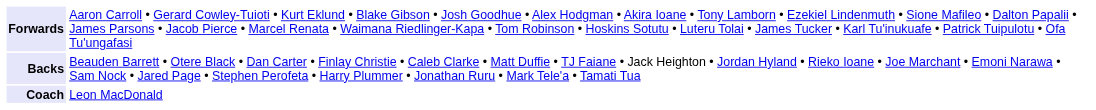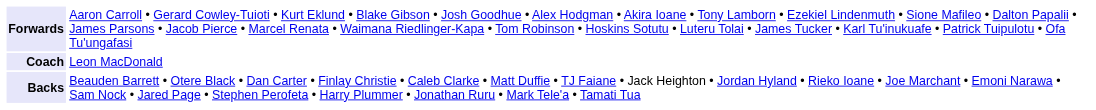rows swapped: Backs <-> Coach
